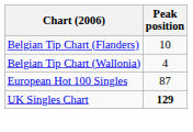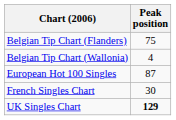Belgian Tip Chart (Flanders) | Peak position: 10 -> 75
+ row: French Singles Chart | 30
